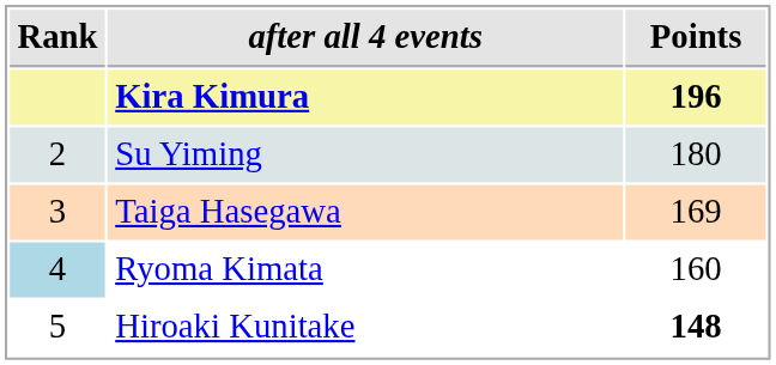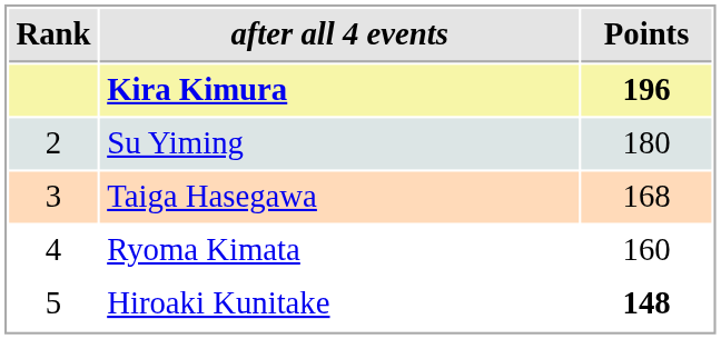Taiga Hasegawa | Points: 169 -> 168
Ryoma Kimata | Rank: lightblue background -> no background
